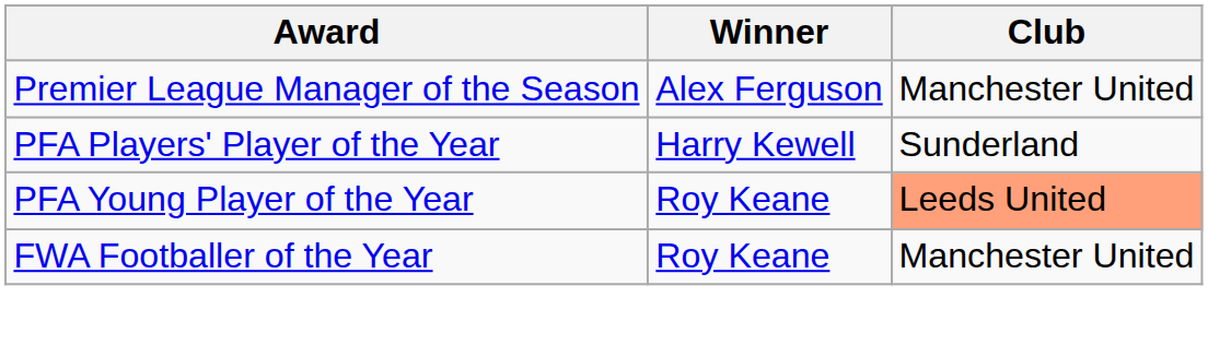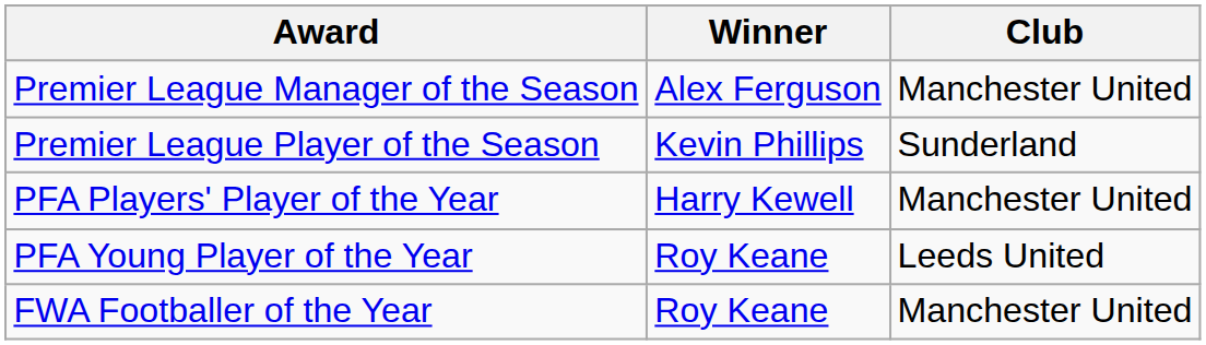+ row: Premier League Player of the Season | Kevin Phillips | Sunderland
PFA Players' Player of the Year | Club: Sunderland -> Manchester United
PFA Young Player of the Year | Club: lightsalmon background -> no background
